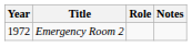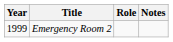Emergency Room 2 | Year: 1972 -> 1999
